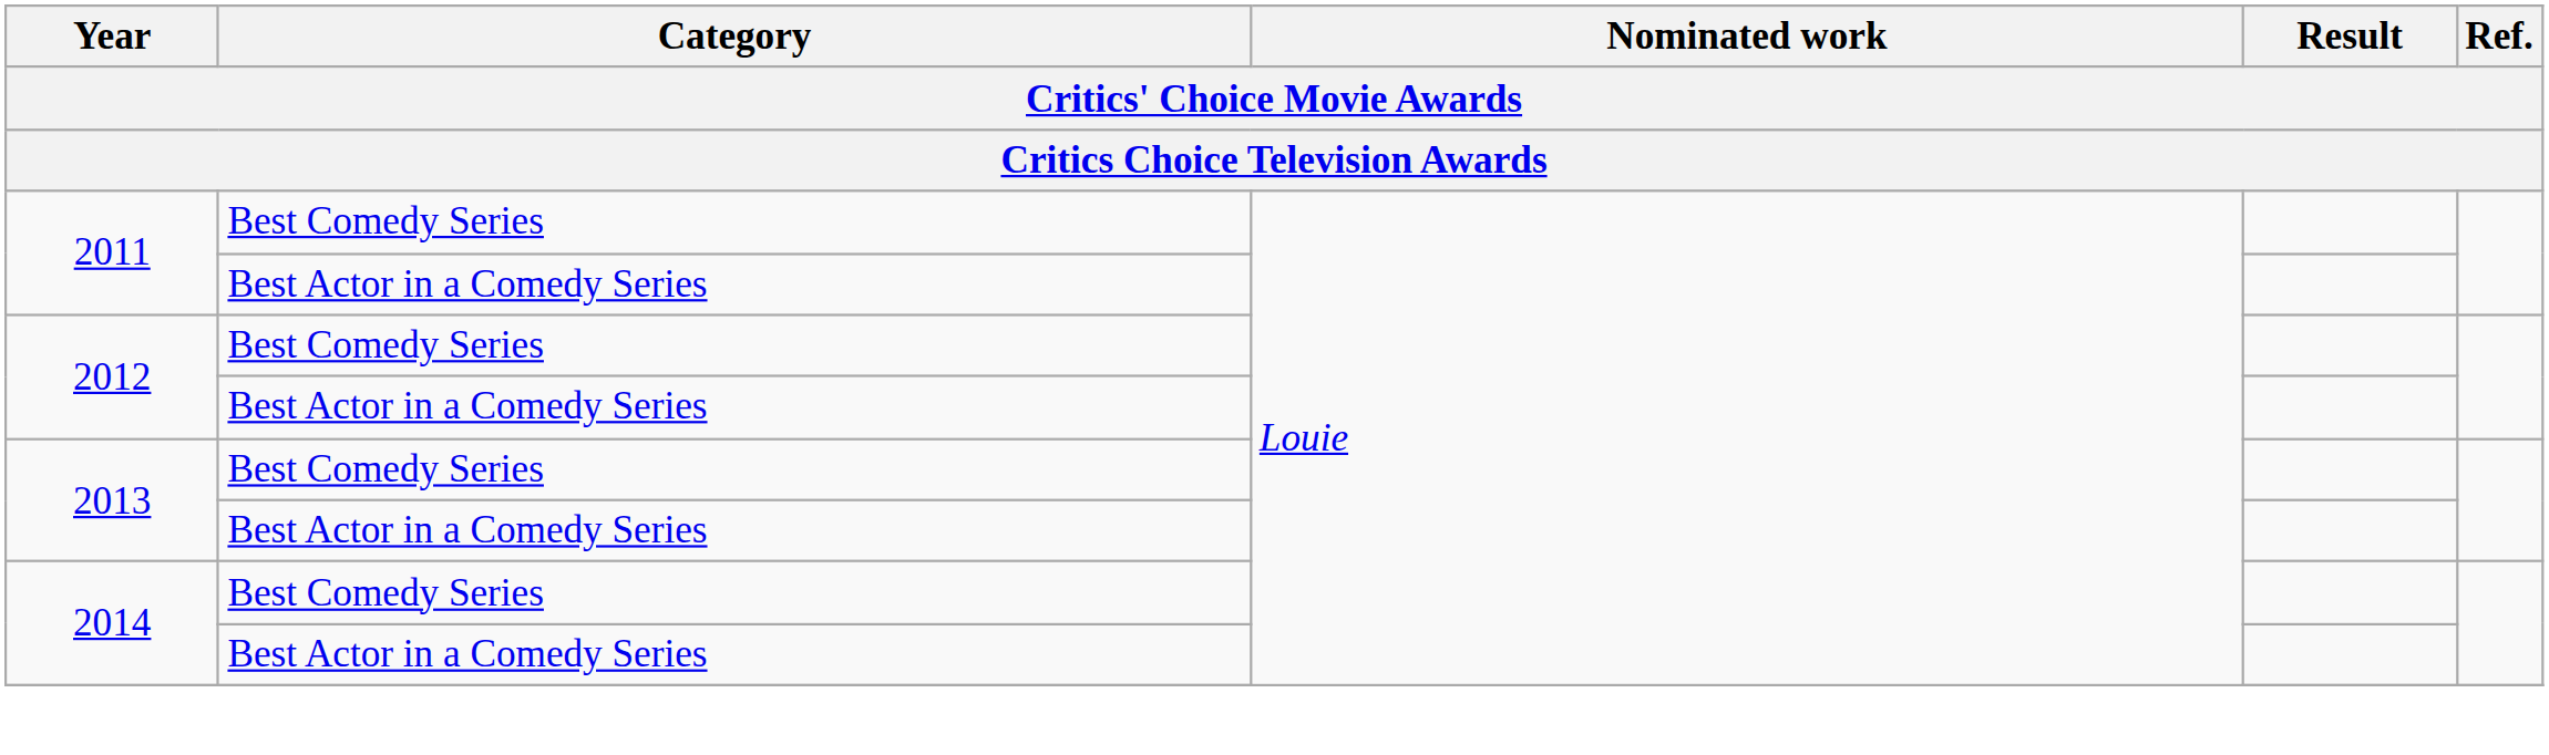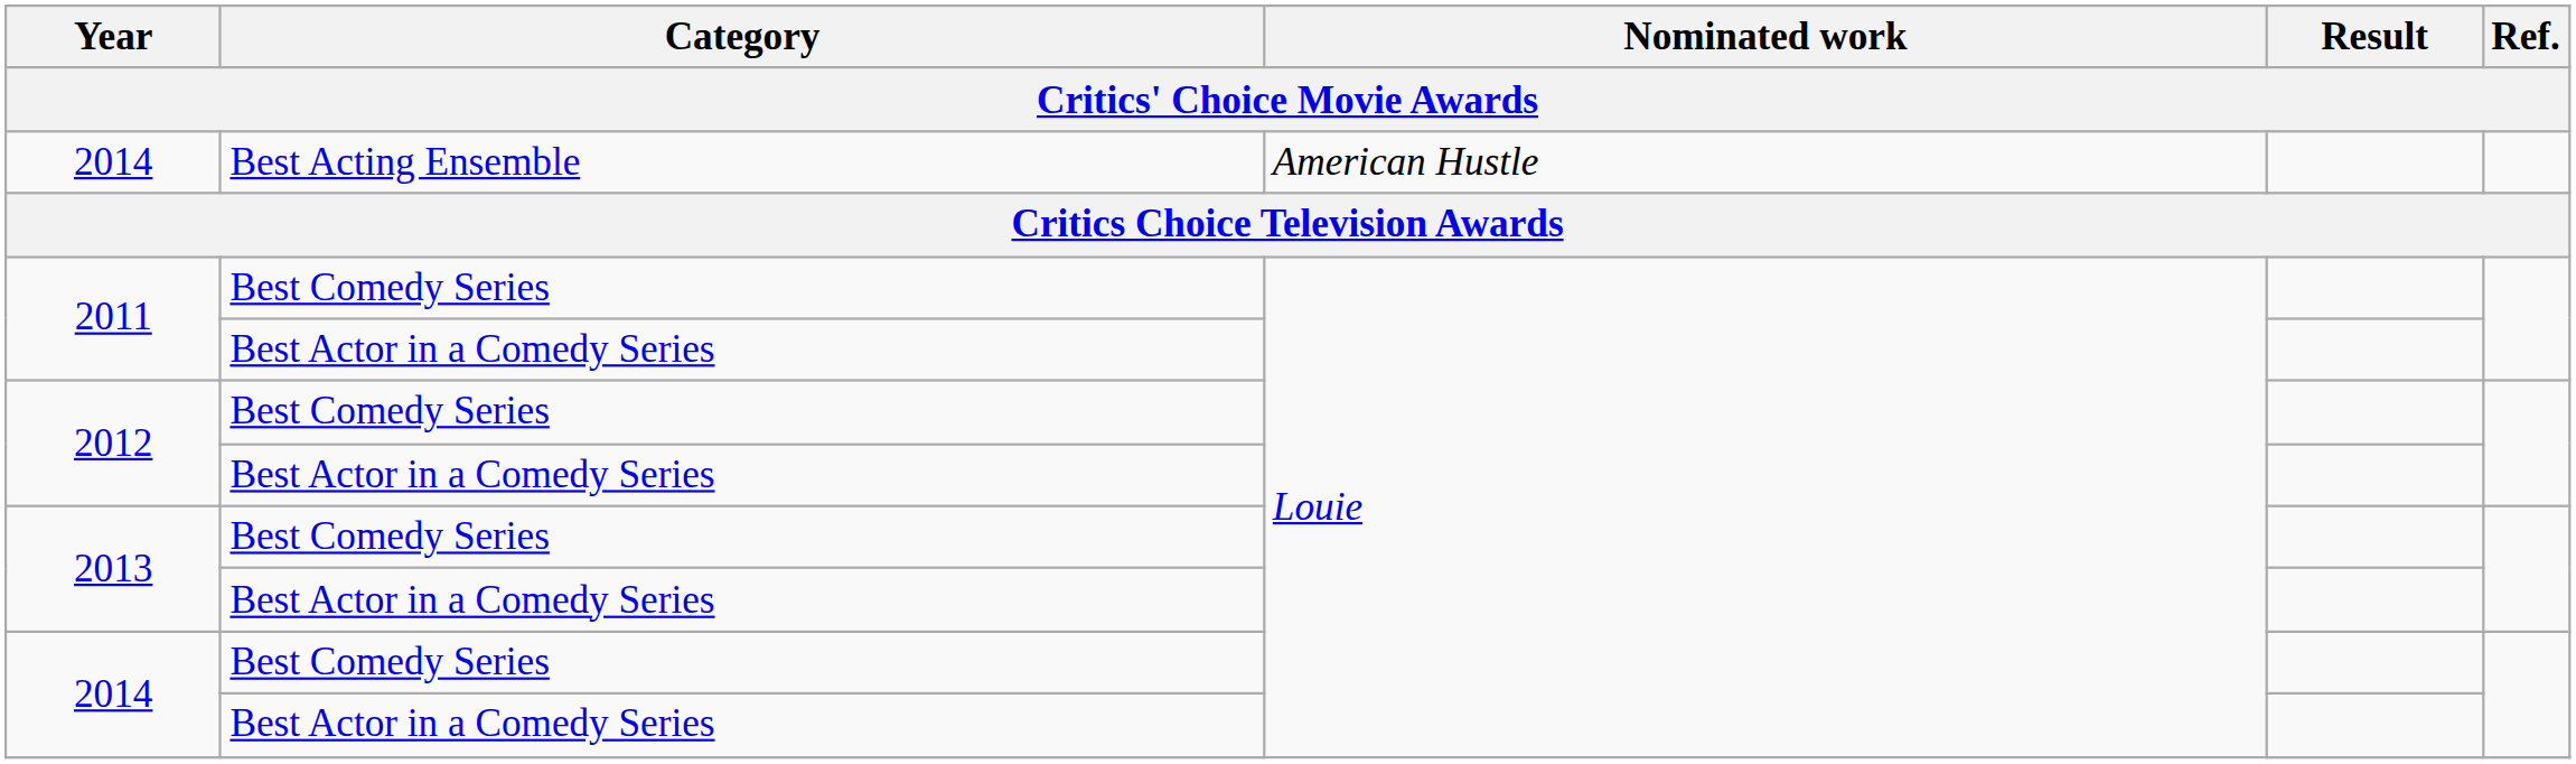+ row: 2014 | Best Acting Ensemble | American Hustle
